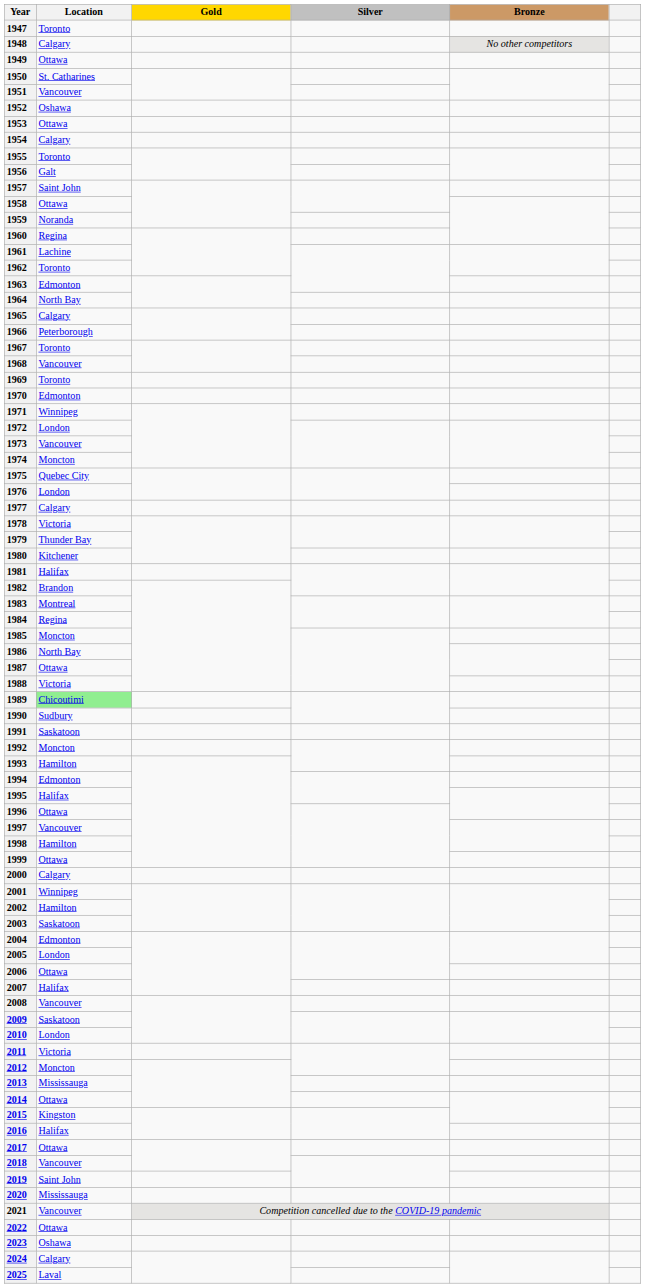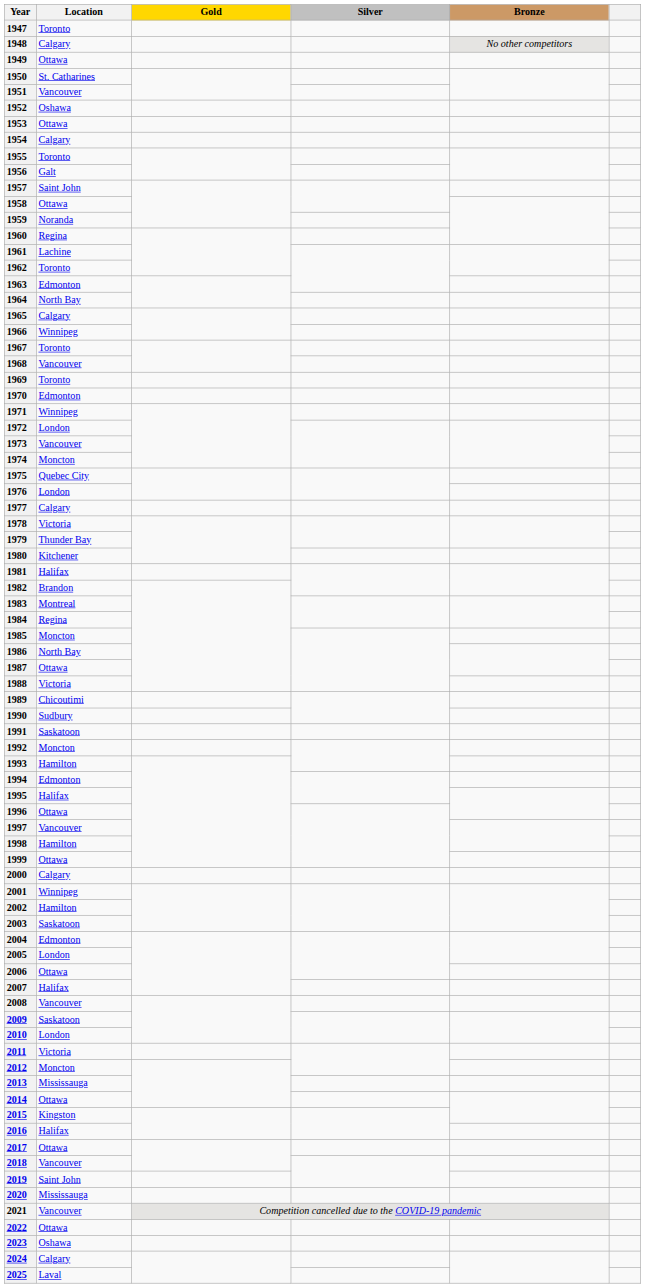1966 | Location: Peterborough -> Winnipeg
1989 | Location: lightgreen background -> no background
